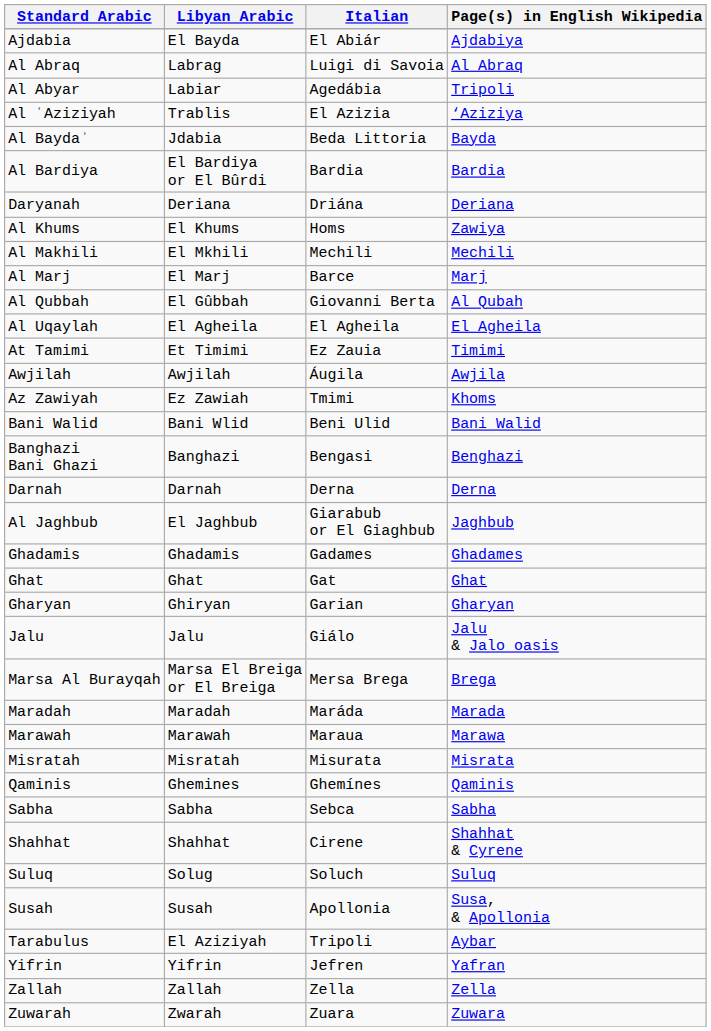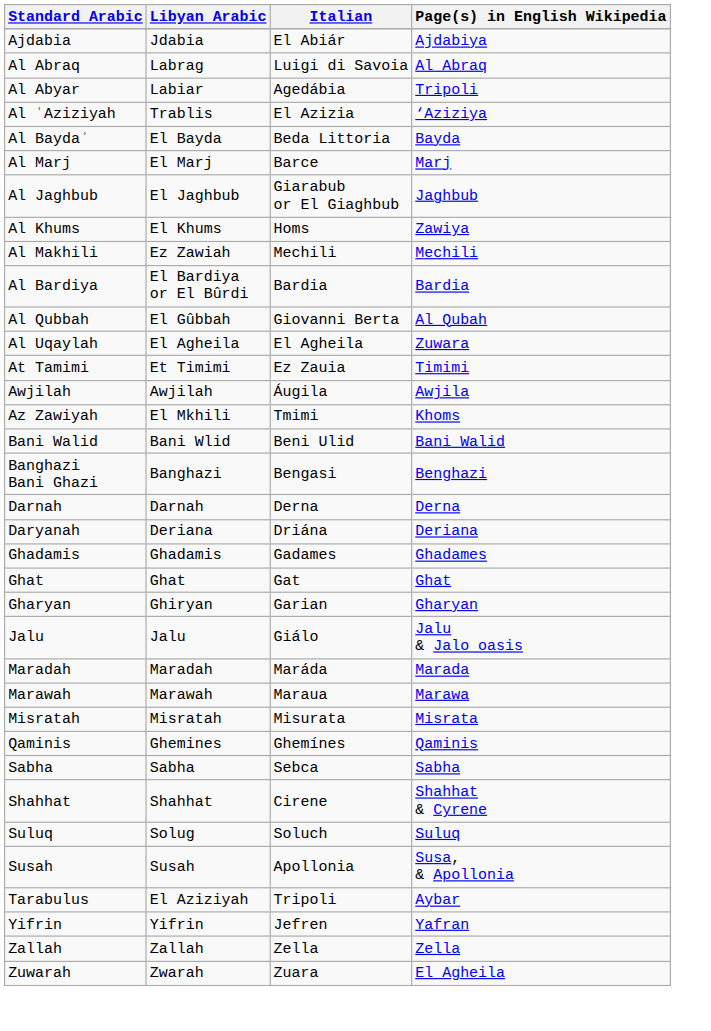Ajdabia | Libyan Arabic: El Bayda -> Jdabia
Al Baydaʾ | Libyan Arabic: Jdabia -> El Bayda
rows swapped: Al Bardiya <-> Al Marj
rows swapped: Al Jaghbub <-> Daryanah
Al Makhili | Libyan Arabic: El Mkhili -> Ez Zawiah
Al Uqaylah | Page(s) in English Wikipedia: El Agheila -> Zuwara
Az Zawiyah | Libyan Arabic: Ez Zawiah -> El Mkhili
- row: Marsa Al Burayqah | Marsa El Breiga or El Breiga | Mersa Brega | Brega
Zuwarah | Page(s) in English Wikipedia: Zuwara -> El Agheila
